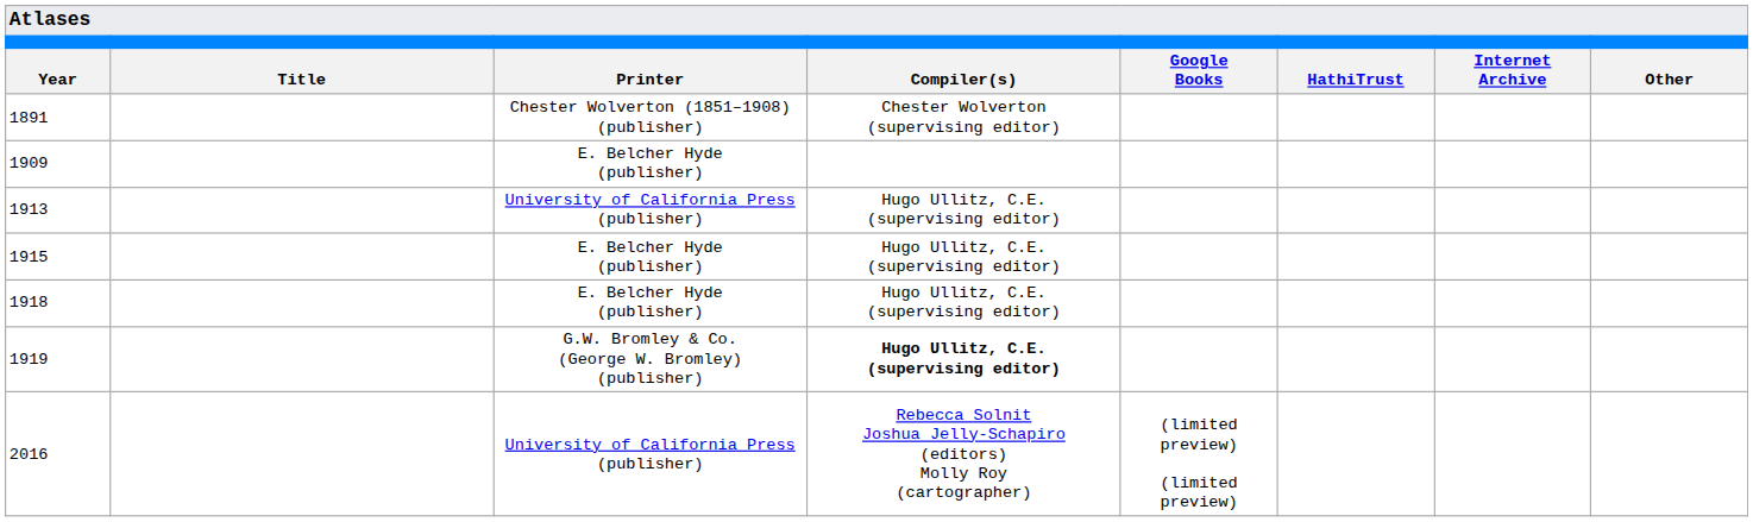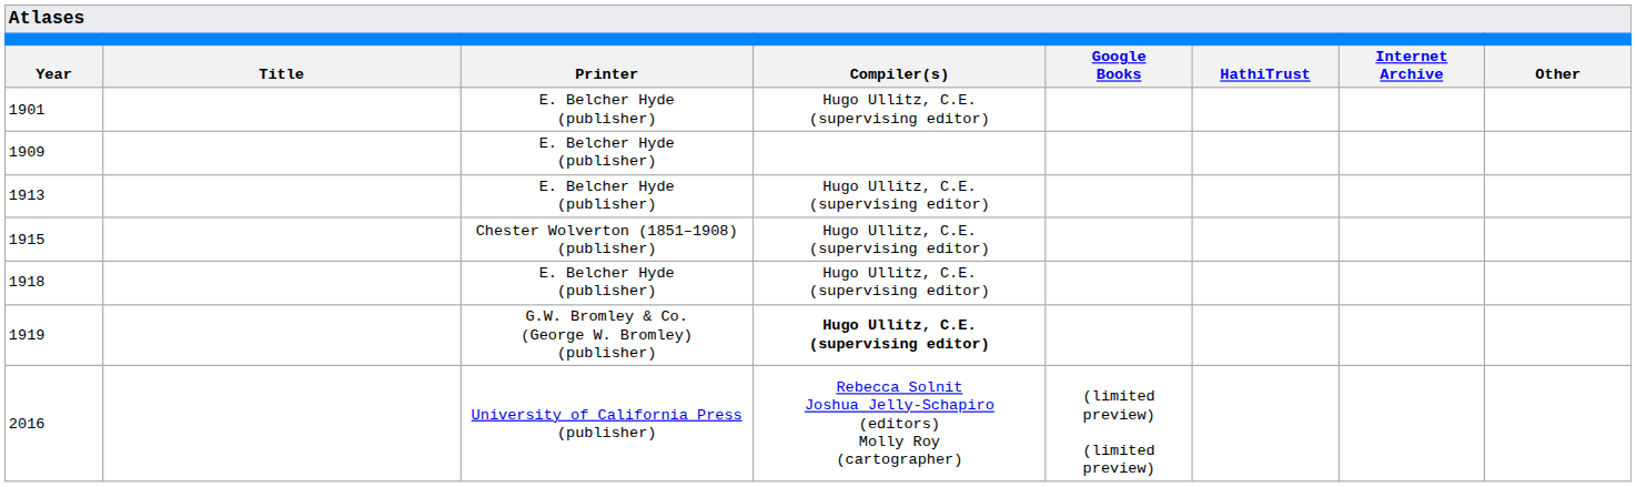- row: 1891 | Chester Wolverton (1851–1908) (publisher) | Chester Wolverton (supervising editor)
+ row: 1901 | E. Belcher Hyde (publisher) | Hugo Ullitz, C.E. (supervising editor)
1913 | Printer: University of California Press (publisher) -> E. Belcher Hyde (publisher)
1915 | Printer: E. Belcher Hyde (publisher) -> Chester Wolverton (1851–1908) (publisher)
